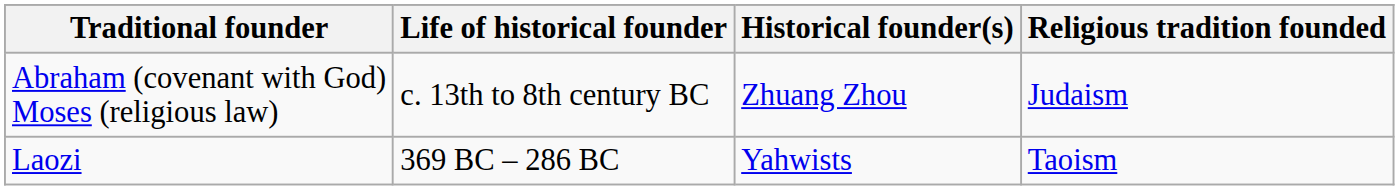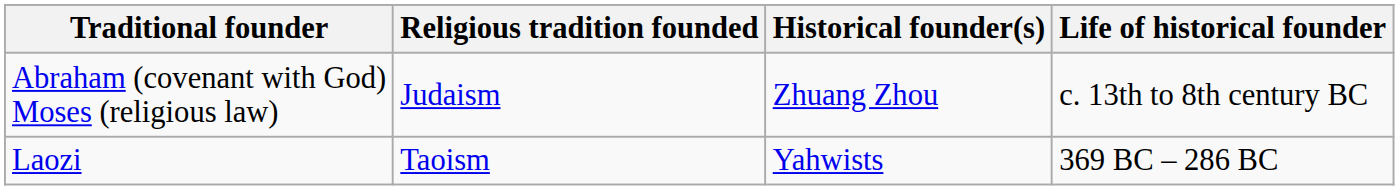columns swapped: Religious tradition founded <-> Life of historical founder
